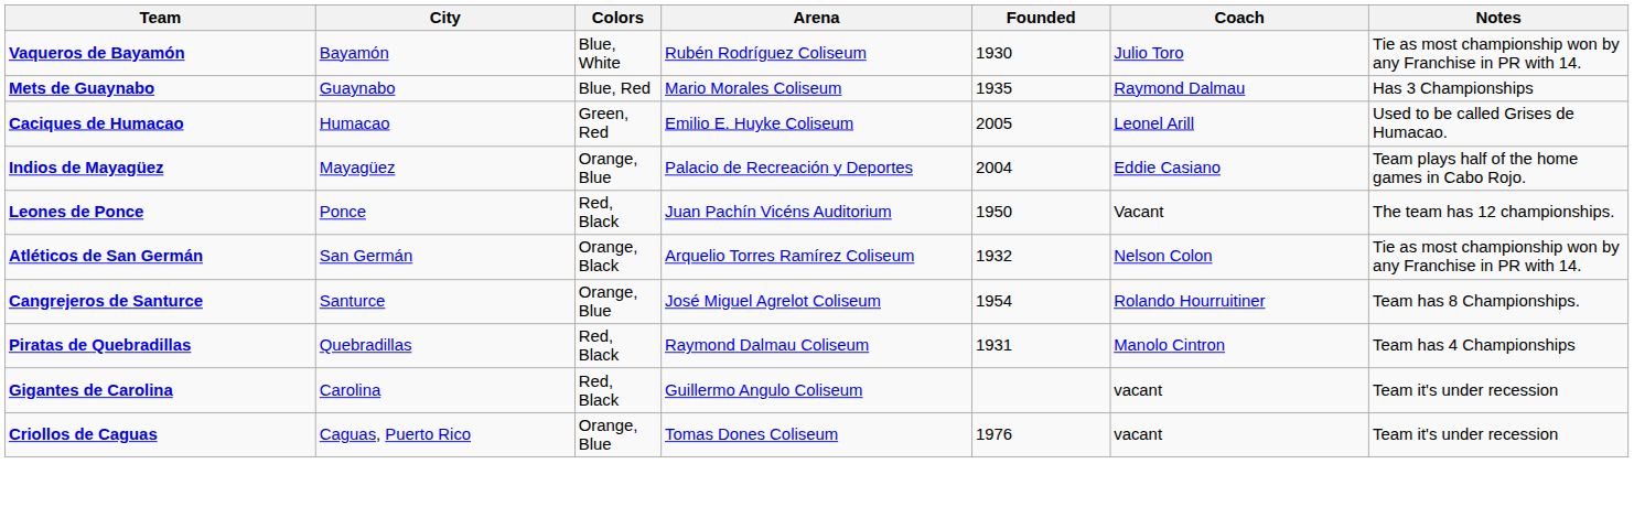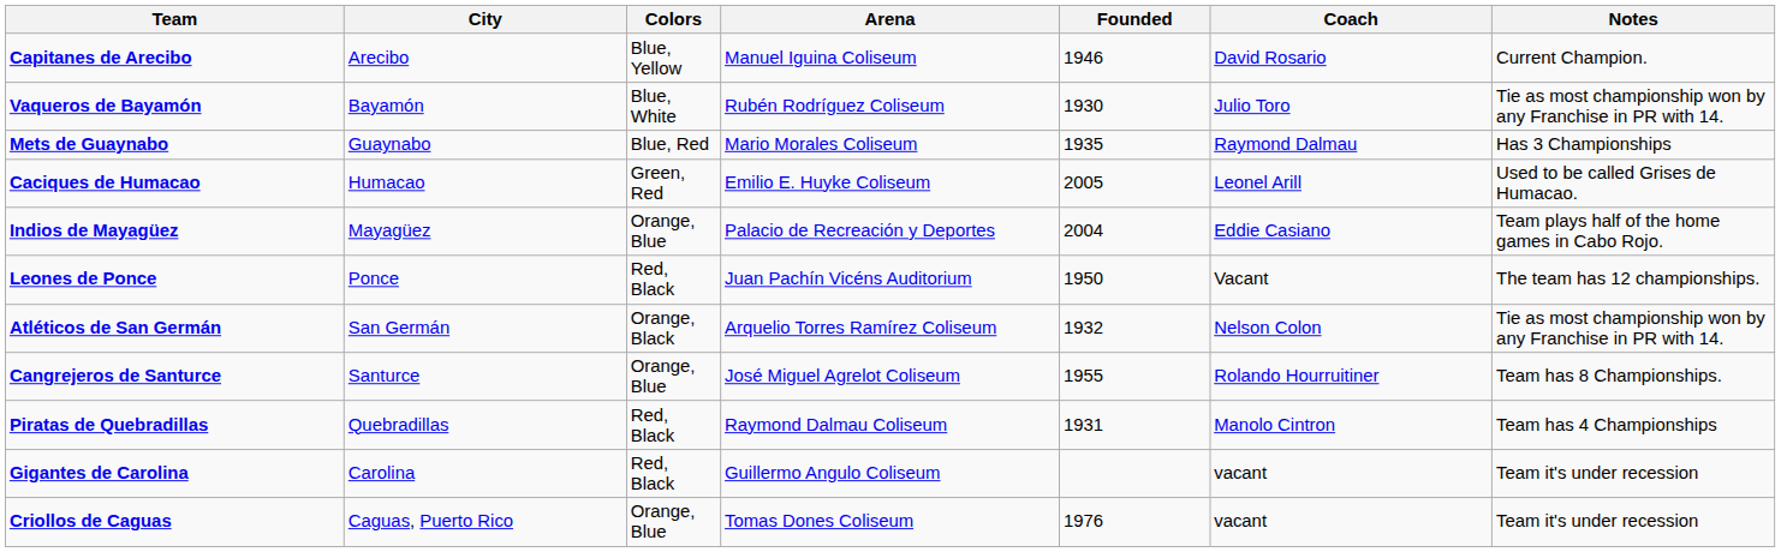+ row: Capitanes de Arecibo | Arecibo | Blue, Yellow | Manuel Iguina Coliseum | 1946 | David Rosario | Current Champion.
Cangrejeros de Santurce | Founded: 1954 -> 1955
